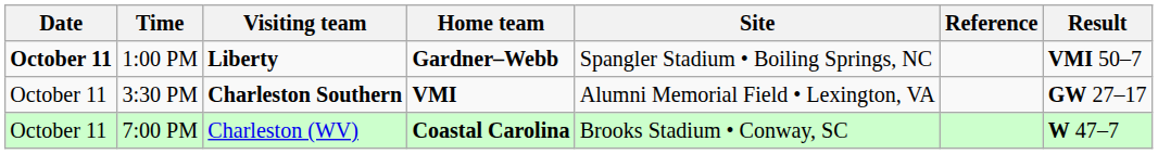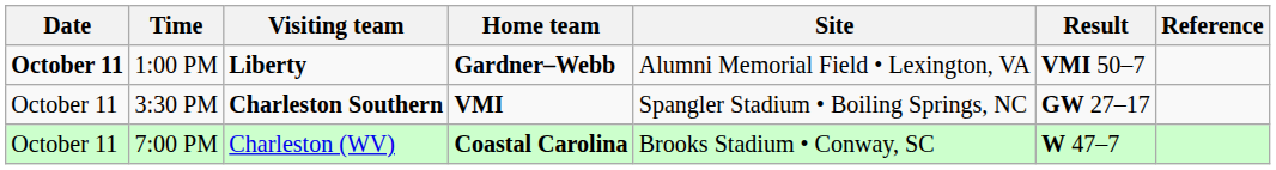columns swapped: Result <-> Reference
1:00 PM | Site: Spangler Stadium • Boiling Springs, NC -> Alumni Memorial Field • Lexington, VA
3:30 PM | Site: Alumni Memorial Field • Lexington, VA -> Spangler Stadium • Boiling Springs, NC
